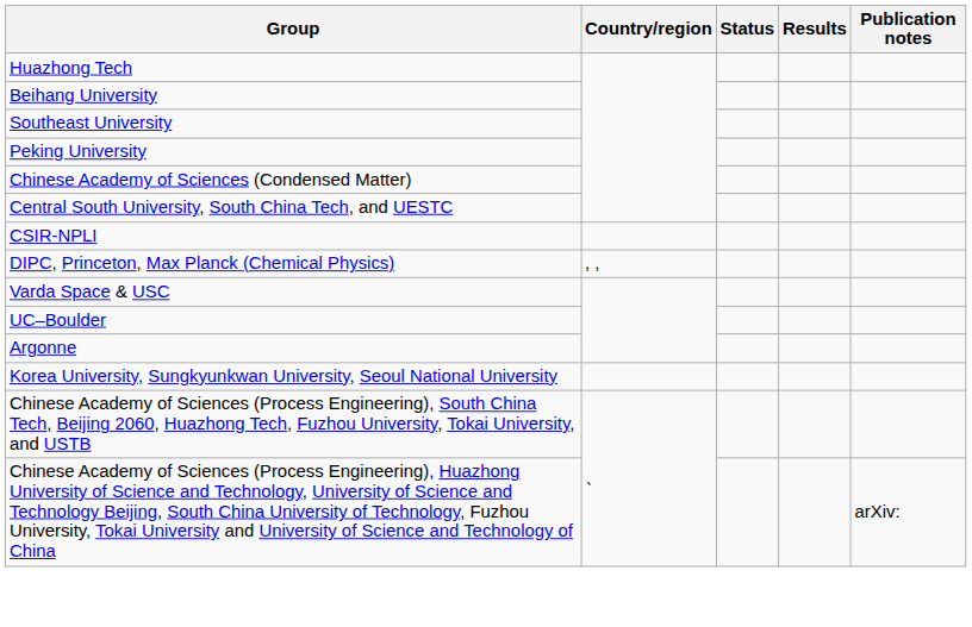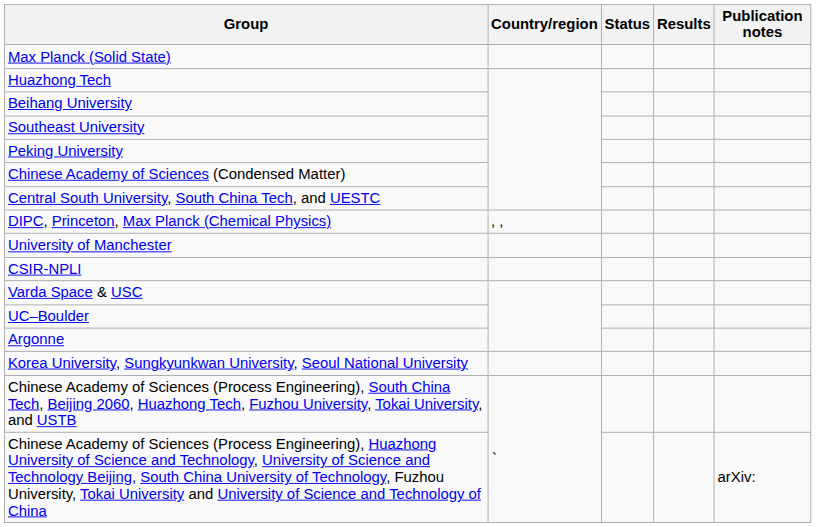+ row: Max Planck (Solid State)
rows swapped: DIPC, Princeton, Max Planck (Chemical Physics) <-> CSIR-NPLI
+ row: University of Manchester
